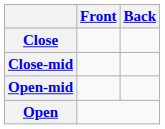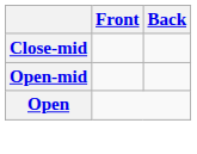- row: Close
